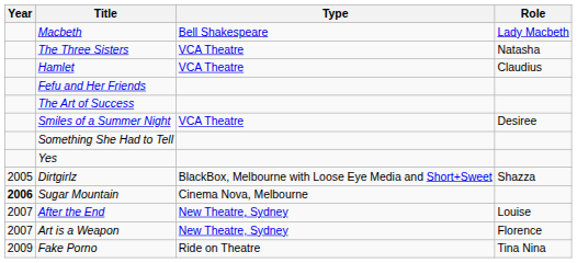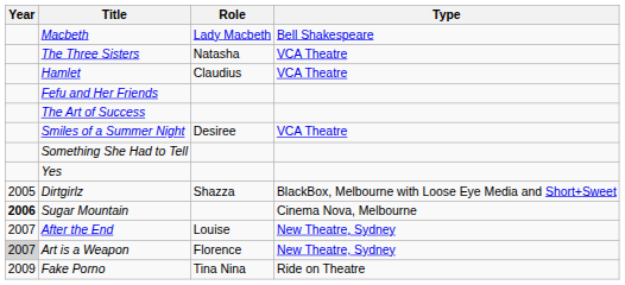columns swapped: Role <-> Type
Art is a Weapon | Year: no background -> lightgrey background
